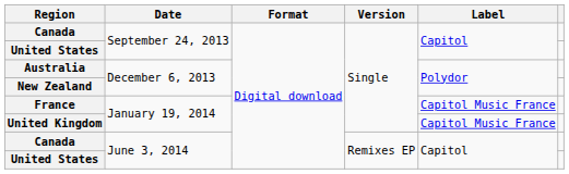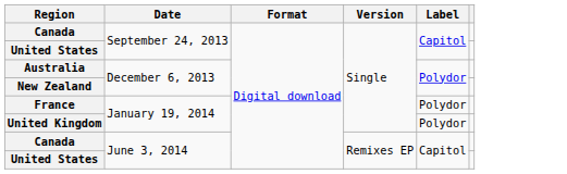France | Label: Capitol Music France -> Polydor
United Kingdom | Label: Capitol Music France -> Polydor
